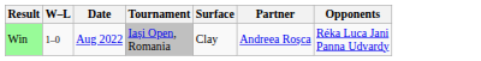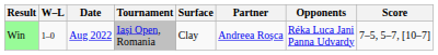+ column: Score | 7–5, 5–7, [10–7]
